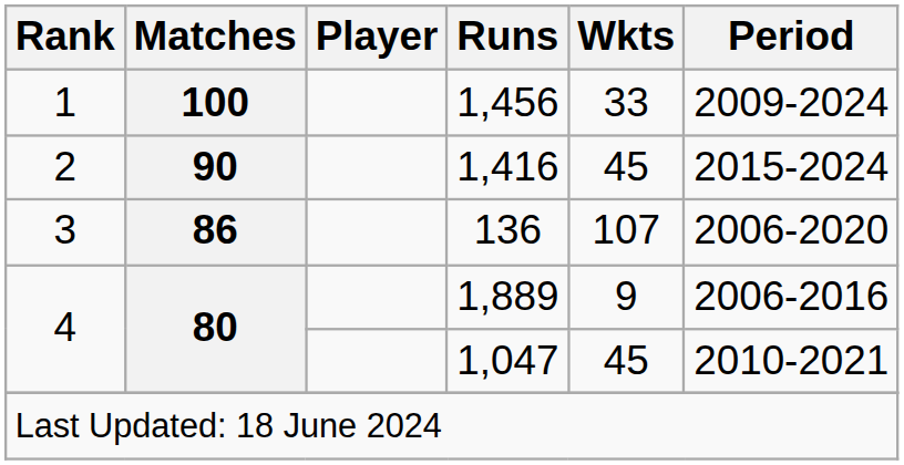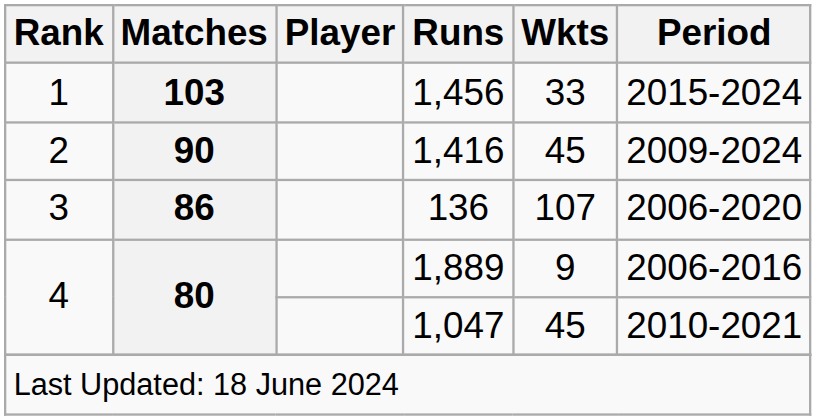1,456 | Matches: 100 -> 103
1,456 | Period: 2009-2024 -> 2015-2024
1,416 | Period: 2015-2024 -> 2009-2024
